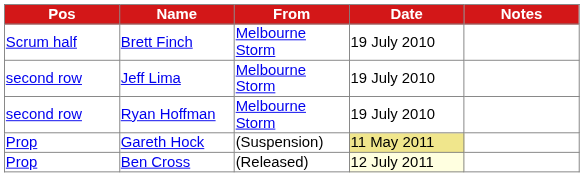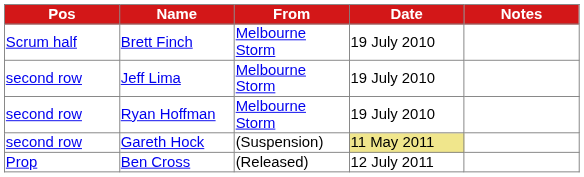Gareth Hock | Pos: Prop -> second row
Ben Cross | Date: lightyellow background -> no background
